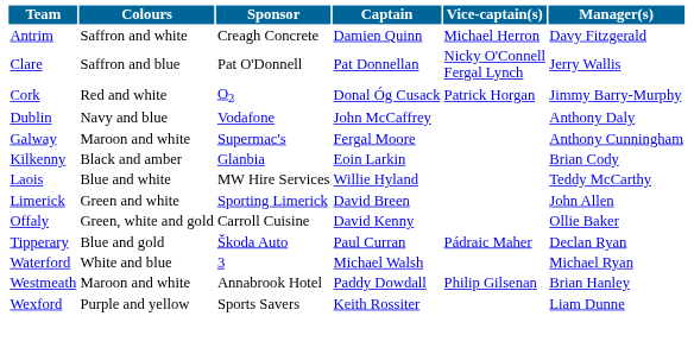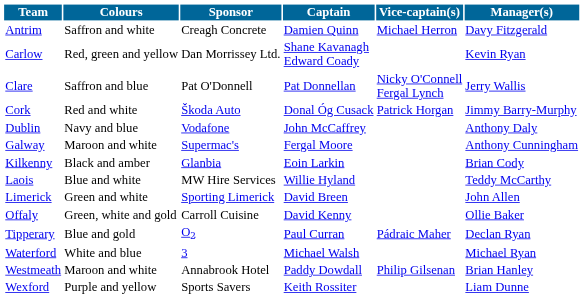+ row: Carlow | Red, green and yellow | Dan Morrissey Ltd. | Shane Kavanagh Edward Coady | Kevin Ryan
Cork | Sponsor: O2 -> Škoda Auto
Tipperary | Sponsor: Škoda Auto -> O2
